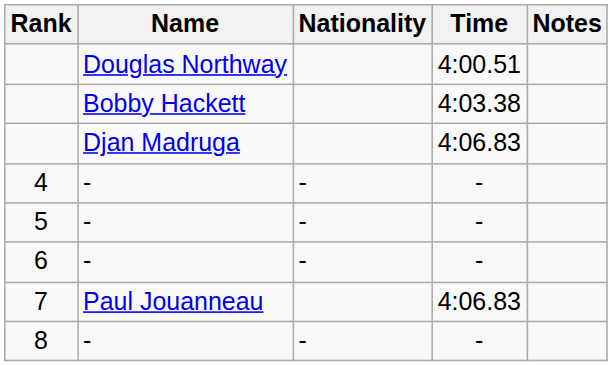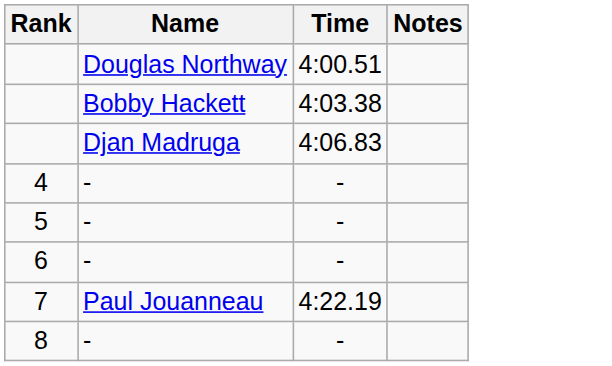- column: Nationality | - | - | - | -
7 | Time: 4:06.83 -> 4:22.19
